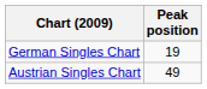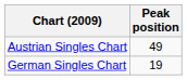rows swapped: Austrian Singles Chart <-> German Singles Chart
